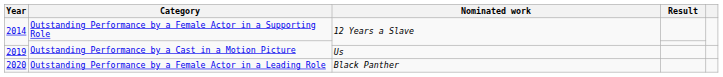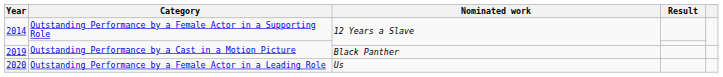2019 | Nominated work: Us -> Black Panther
2020 | Nominated work: Black Panther -> Us
